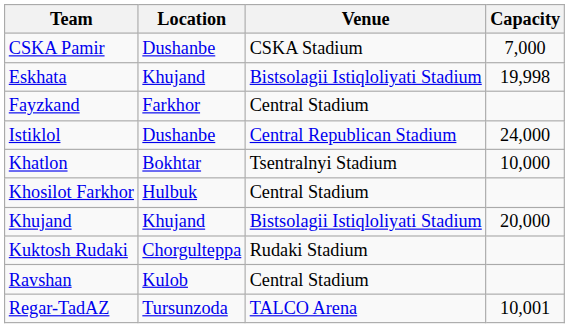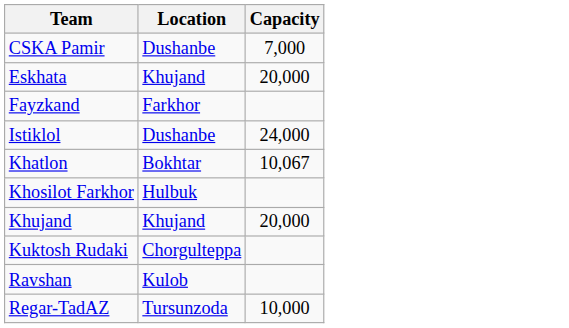- column: Venue | CSKA Stadium | Bistsolagii Istiqloliyati Stadium | Central Stadium | Central Republican Stadium | Tsentralnyi Stadium | Central Stadium | Bistsolagii Istiqloliyati Stadium | Rudaki Stadium | Central Stadium | TALCO Arena
Eskhata | Capacity: 19,998 -> 20,000
Khatlon | Capacity: 10,000 -> 10,067
Regar-TadAZ | Capacity: 10,001 -> 10,000
